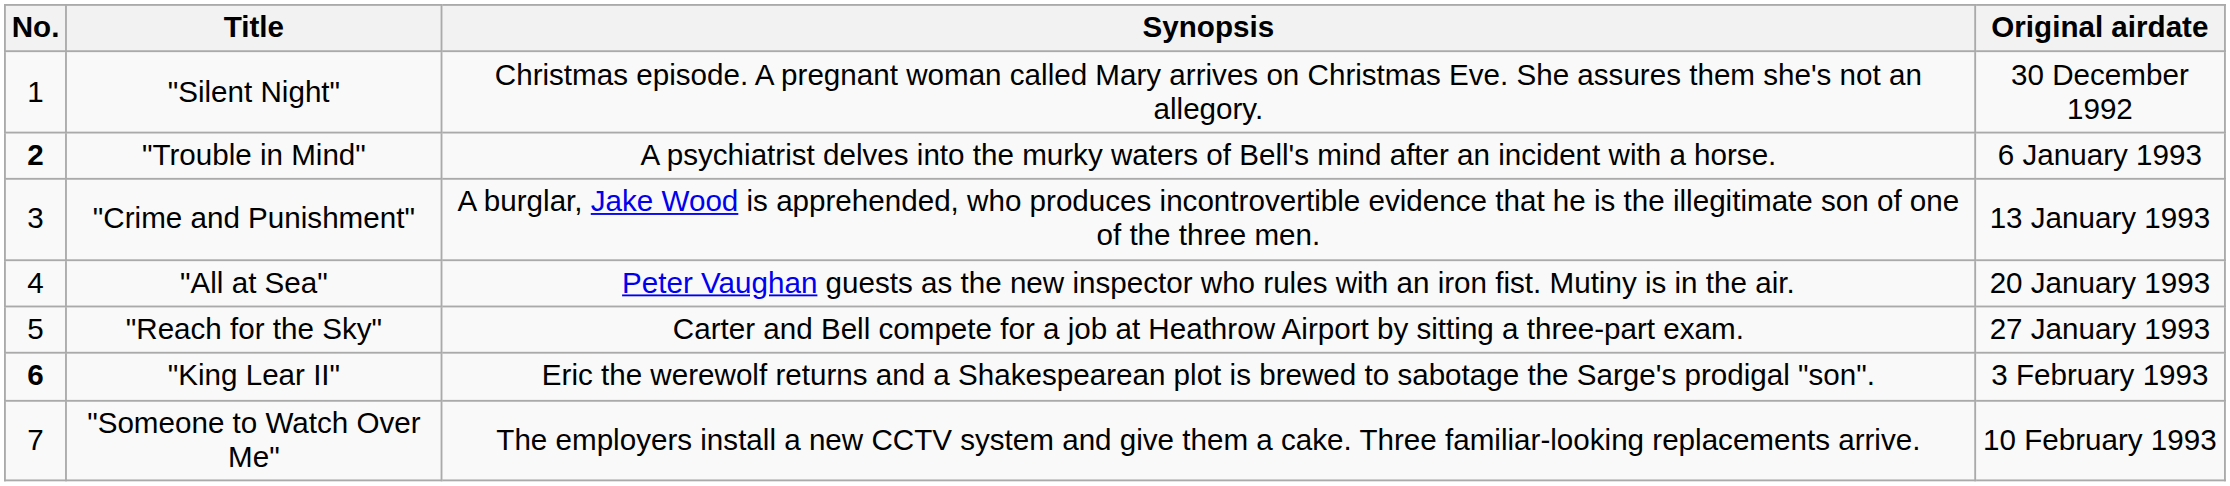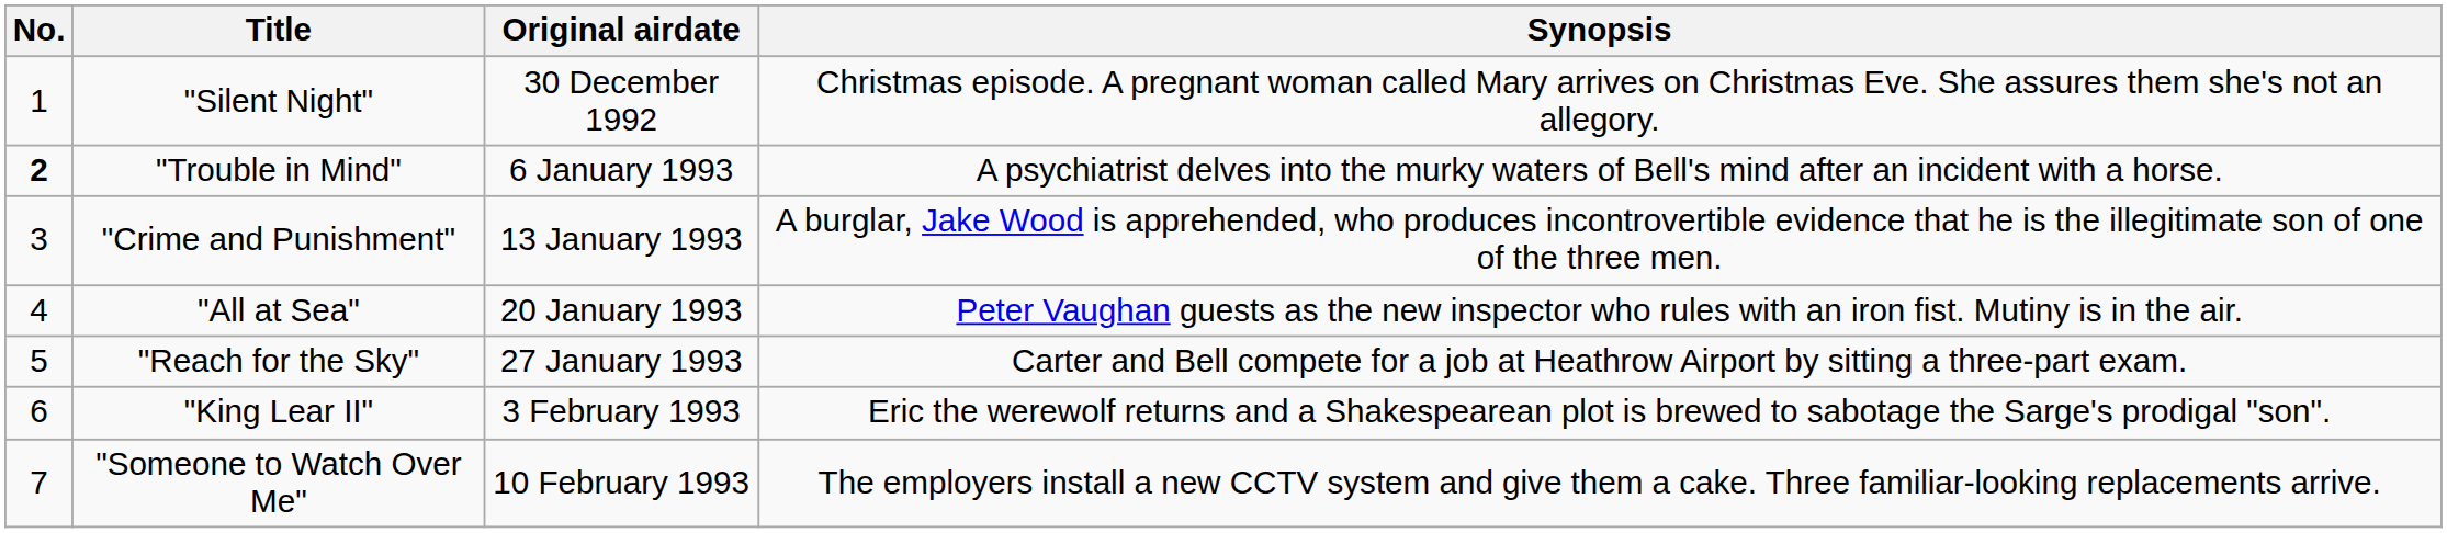columns swapped: Original airdate <-> Synopsis
"King Lear II" | No.: bold -> normal
